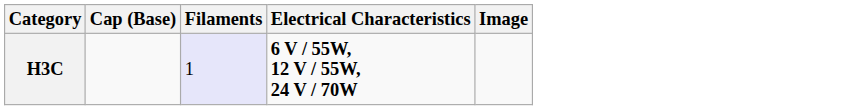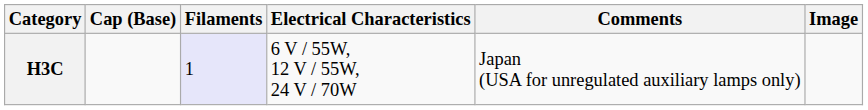+ column: Comments | Japan (USA for unregulated auxiliary lamps only)
H3C | Electrical Characteristics: bold -> normal
